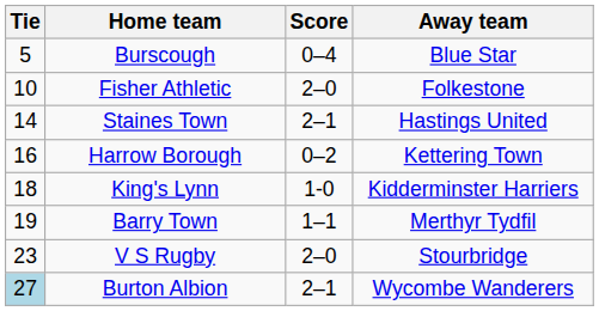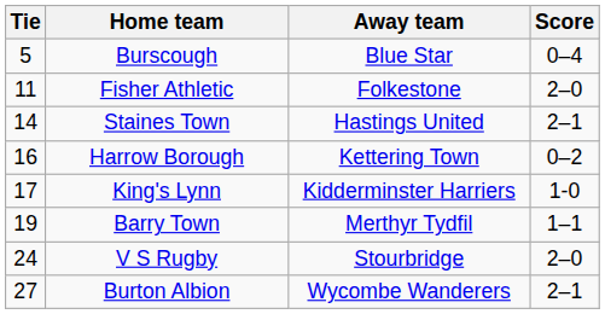columns swapped: Score <-> Away team
Fisher Athletic | Tie: 10 -> 11
King's Lynn | Tie: 18 -> 17
V S Rugby | Tie: 23 -> 24
Burton Albion | Tie: lightblue background -> no background
